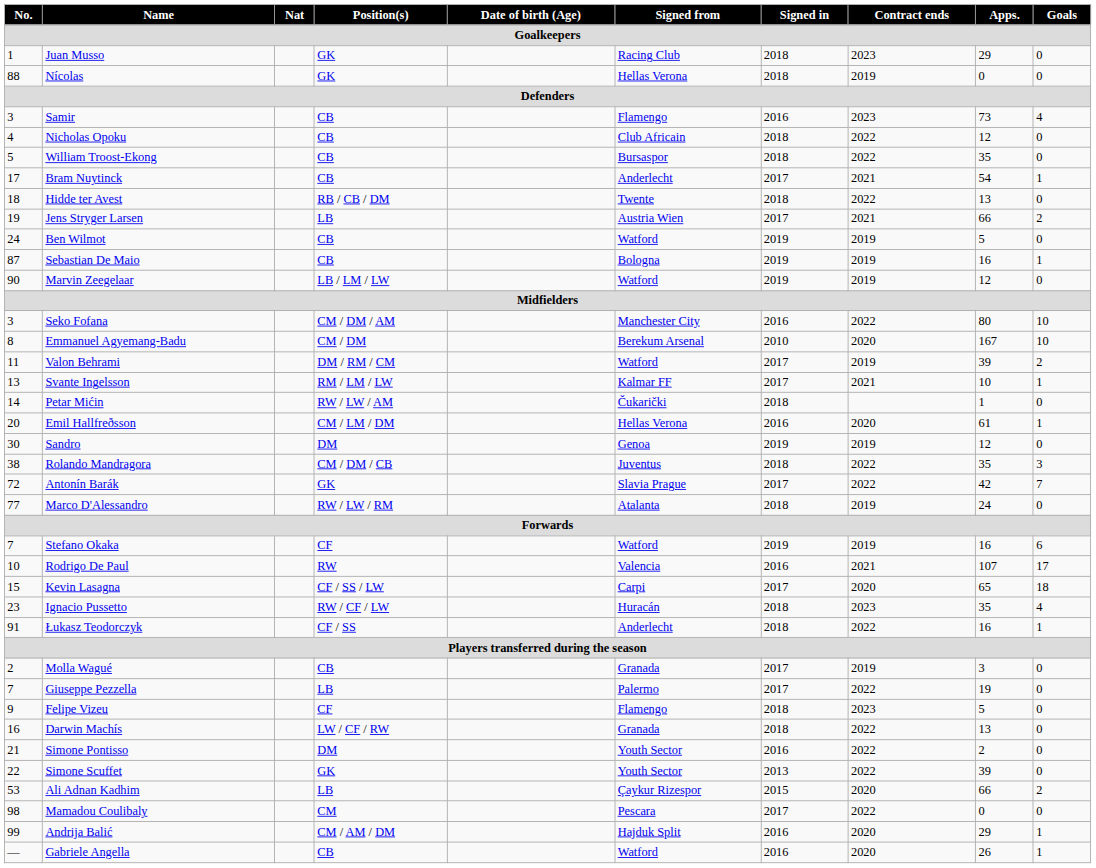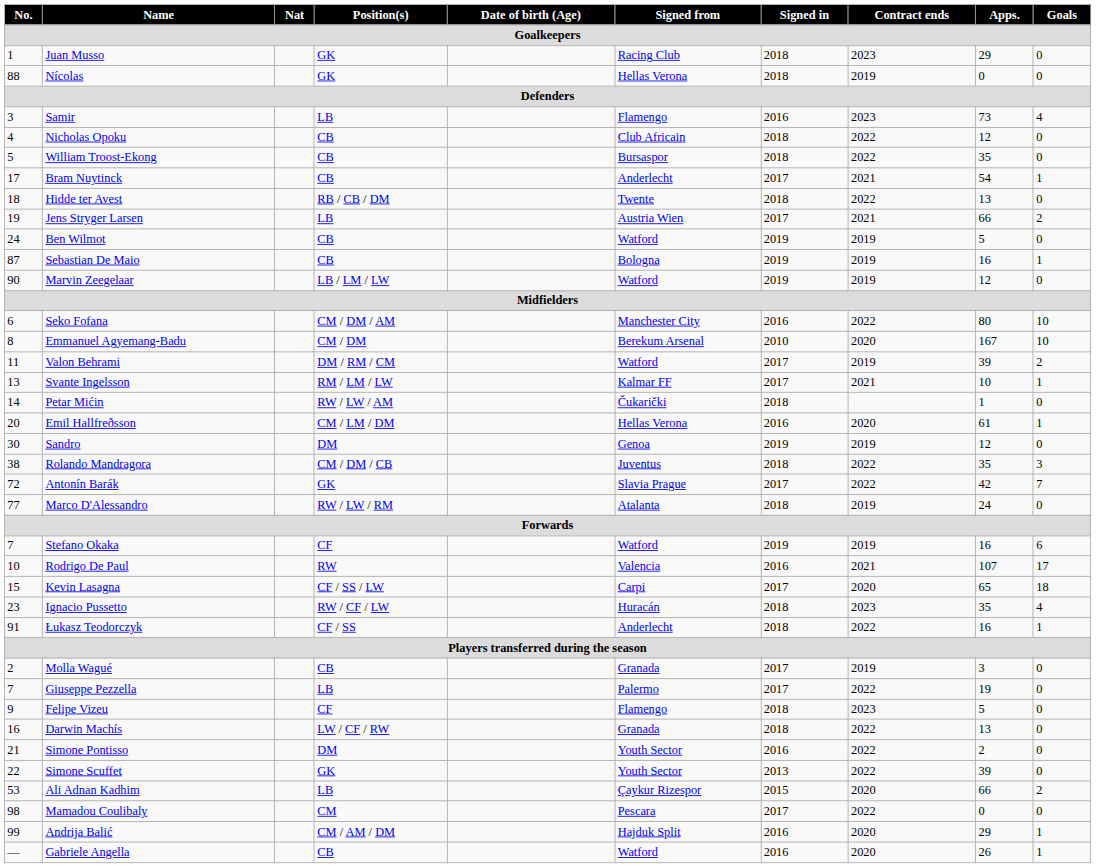Samir | Position(s): CB -> LB
Seko Fofana | No.: 3 -> 6
